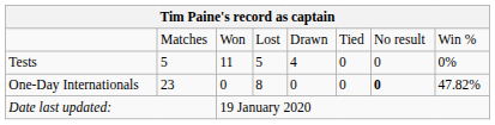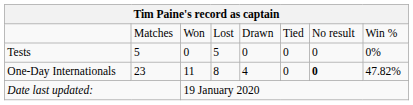Tests | column 3: 11 -> 0
Tests | column 5: 4 -> 0
One-Day Internationals | column 3: 0 -> 11
One-Day Internationals | column 5: 0 -> 4
